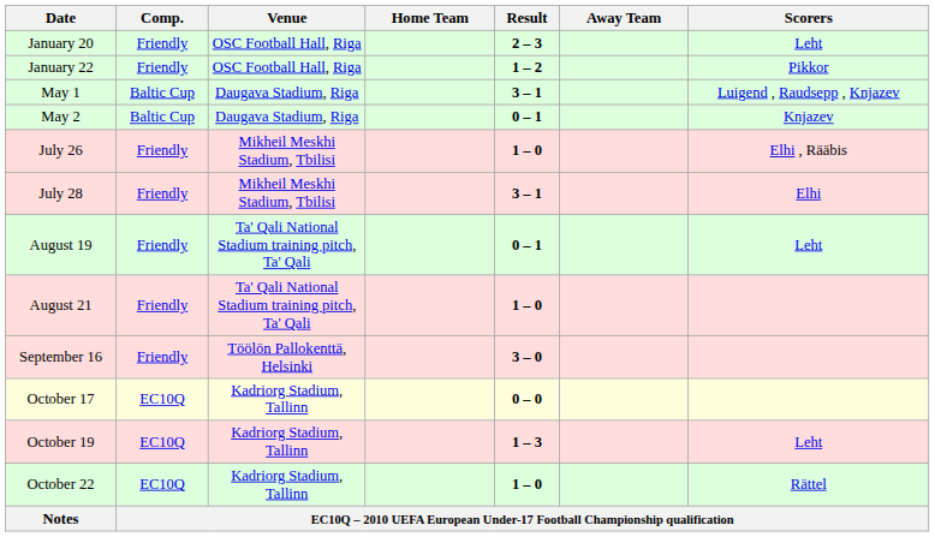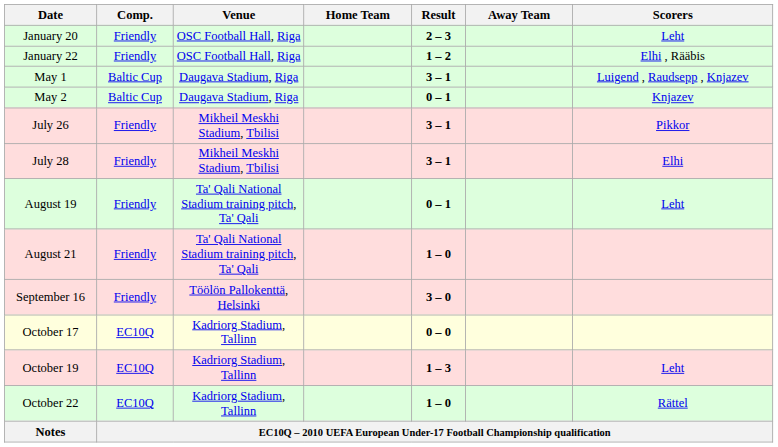January 22 | Scorers: Pikkor -> Elhi , Rääbis
July 26 | Result: 1 – 0 -> 3 – 1
July 26 | Scorers: Elhi , Rääbis -> Pikkor
